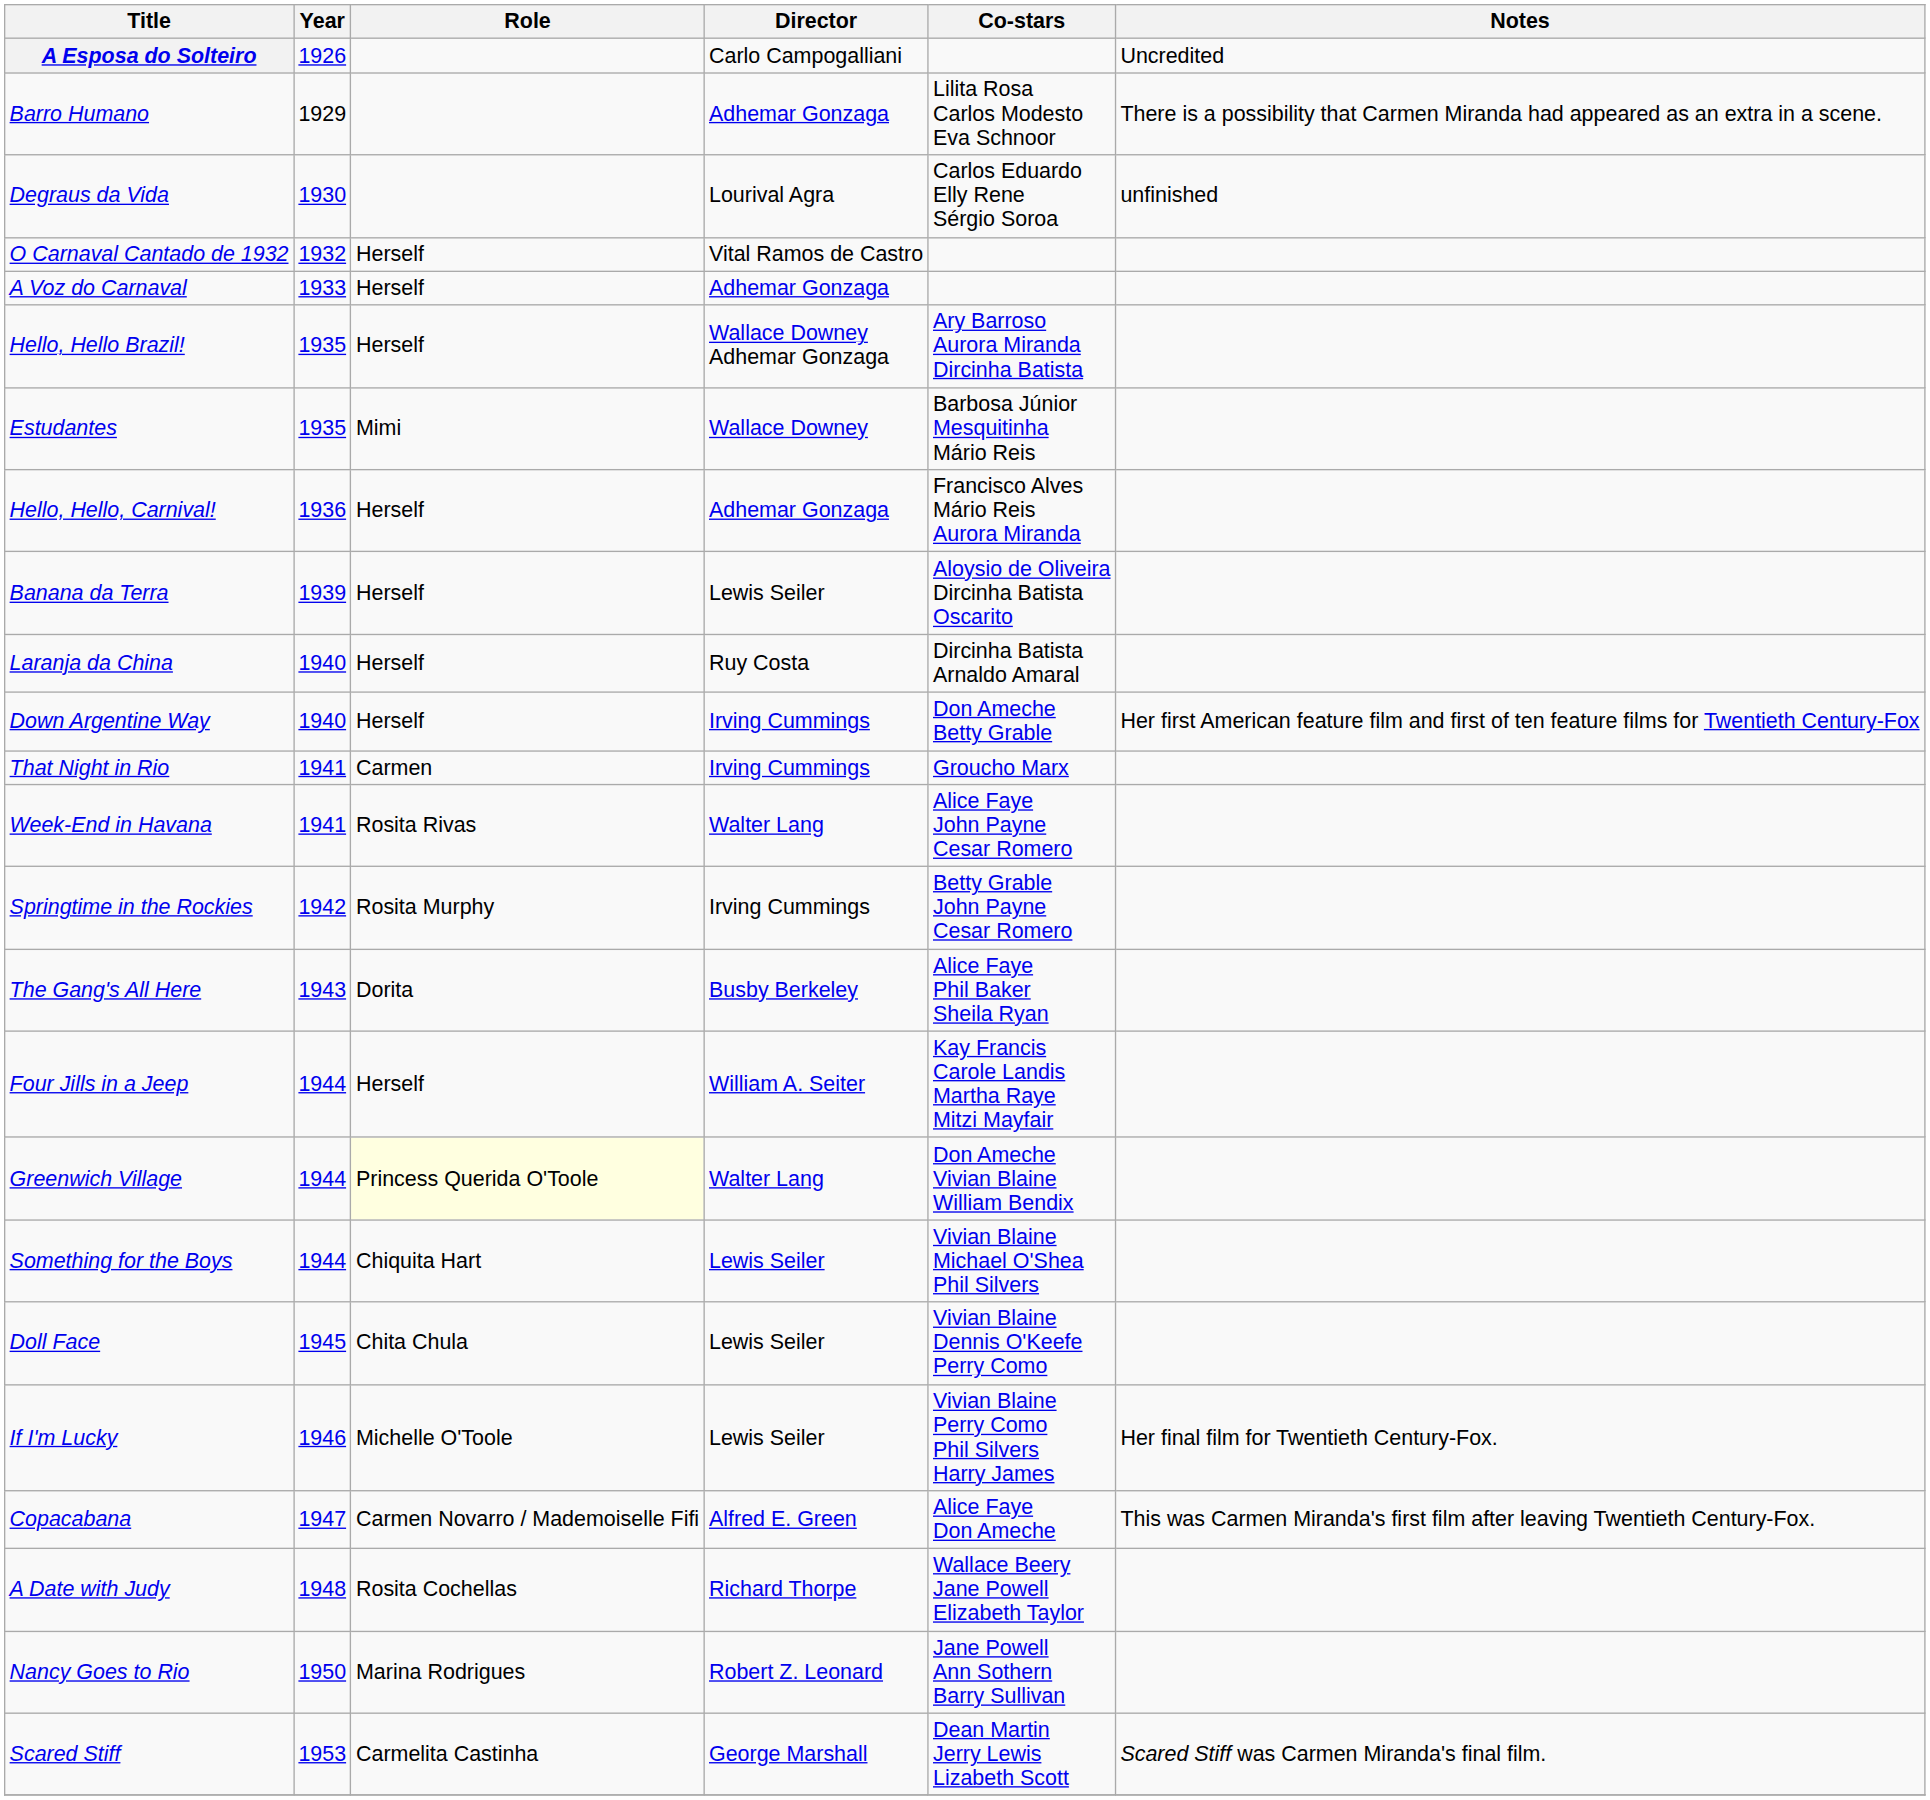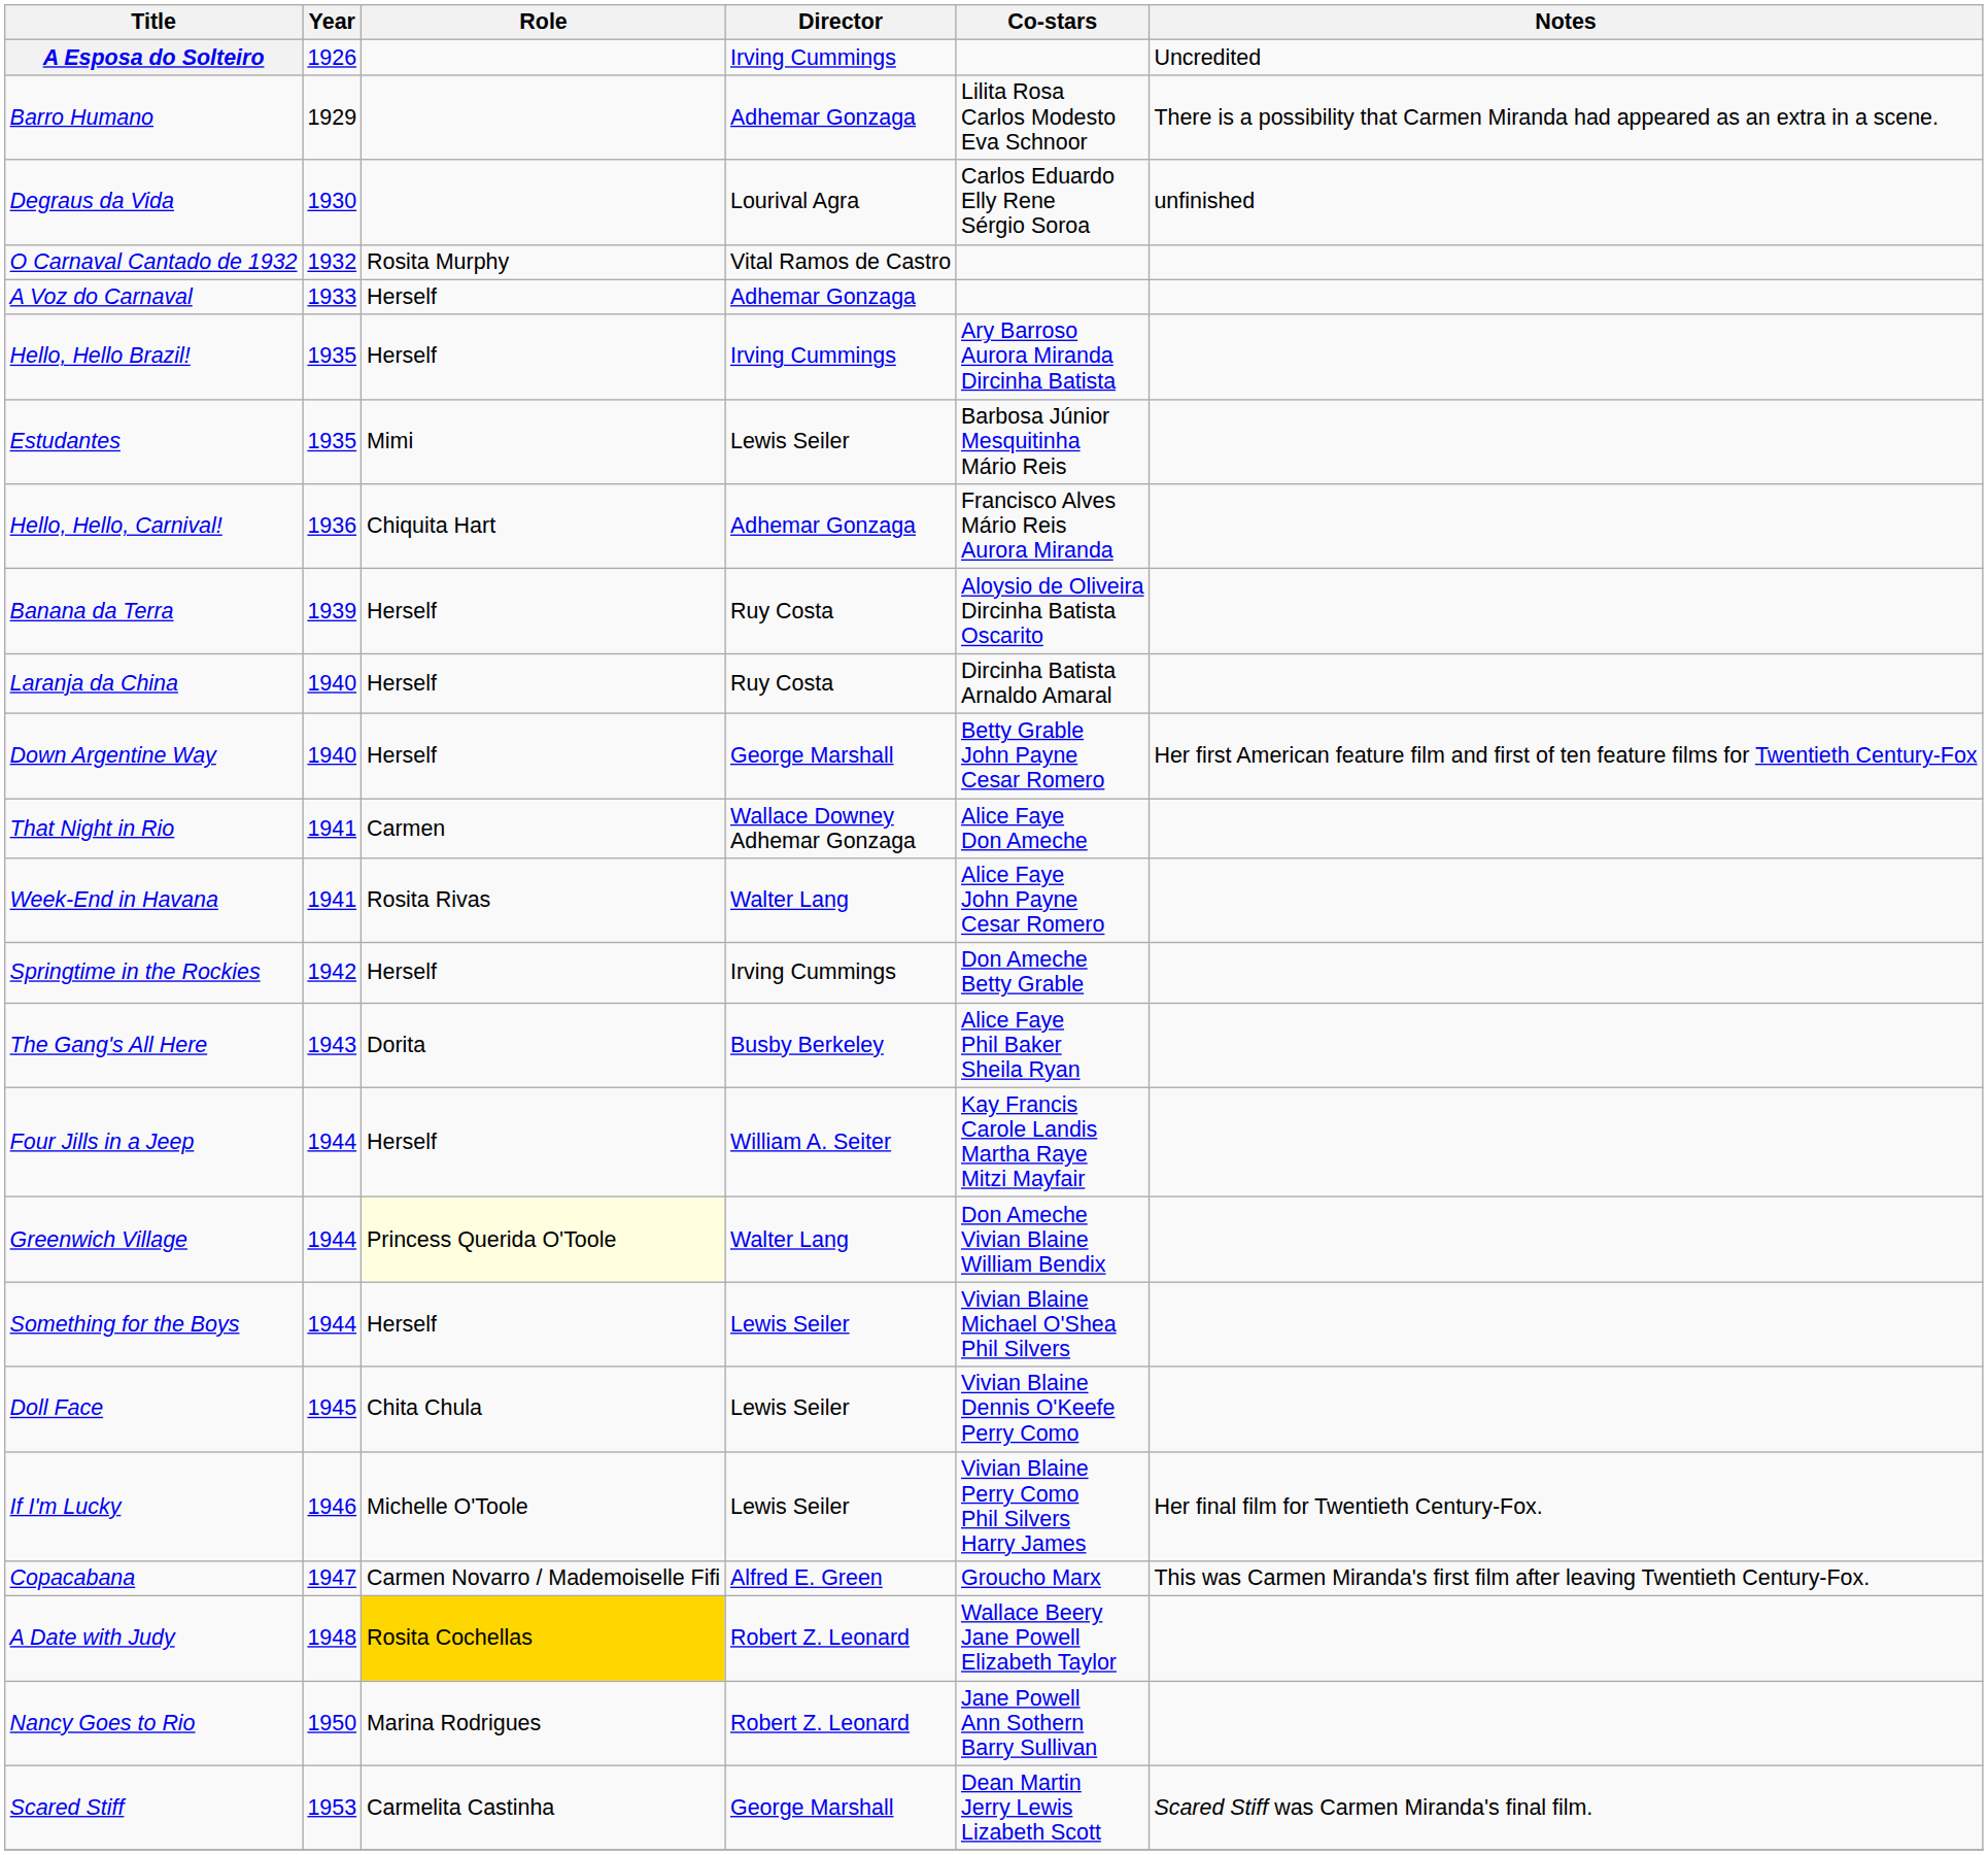A Esposa do Solteiro | Director: Carlo Campogalliani -> Irving Cummings
O Carnaval Cantado de 1932 | Role: Herself -> Rosita Murphy
Hello, Hello Brazil! | Director: Wallace Downey Adhemar Gonzaga -> Irving Cummings
Estudantes | Director: Wallace Downey -> Lewis Seiler
Hello, Hello, Carnival! | Role: Herself -> Chiquita Hart
Banana da Terra | Director: Lewis Seiler -> Ruy Costa
Down Argentine Way | Director: Irving Cummings -> George Marshall
Down Argentine Way | Co-stars: Don Ameche Betty Grable -> Betty Grable John Payne Cesar Romero
That Night in Rio | Director: Irving Cummings -> Wallace Downey Adhemar Gonzaga
That Night in Rio | Co-stars: Groucho Marx -> Alice Faye Don Ameche
Springtime in the Rockies | Role: Rosita Murphy -> Herself
Springtime in the Rockies | Co-stars: Betty Grable John Payne Cesar Romero -> Don Ameche Betty Grable
Something for the Boys | Role: Chiquita Hart -> Herself
Copacabana | Co-stars: Alice Faye Don Ameche -> Groucho Marx
A Date with Judy | Role: no background -> gold background
A Date with Judy | Director: Richard Thorpe -> Robert Z. Leonard
